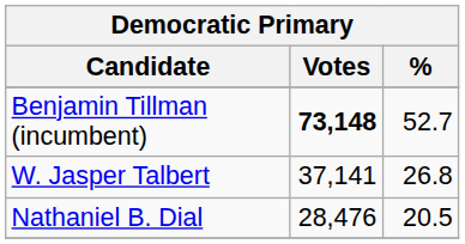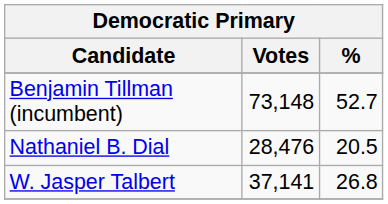Benjamin Tillman (incumbent) | Votes: bold -> normal
rows swapped: W. Jasper Talbert <-> Nathaniel B. Dial
